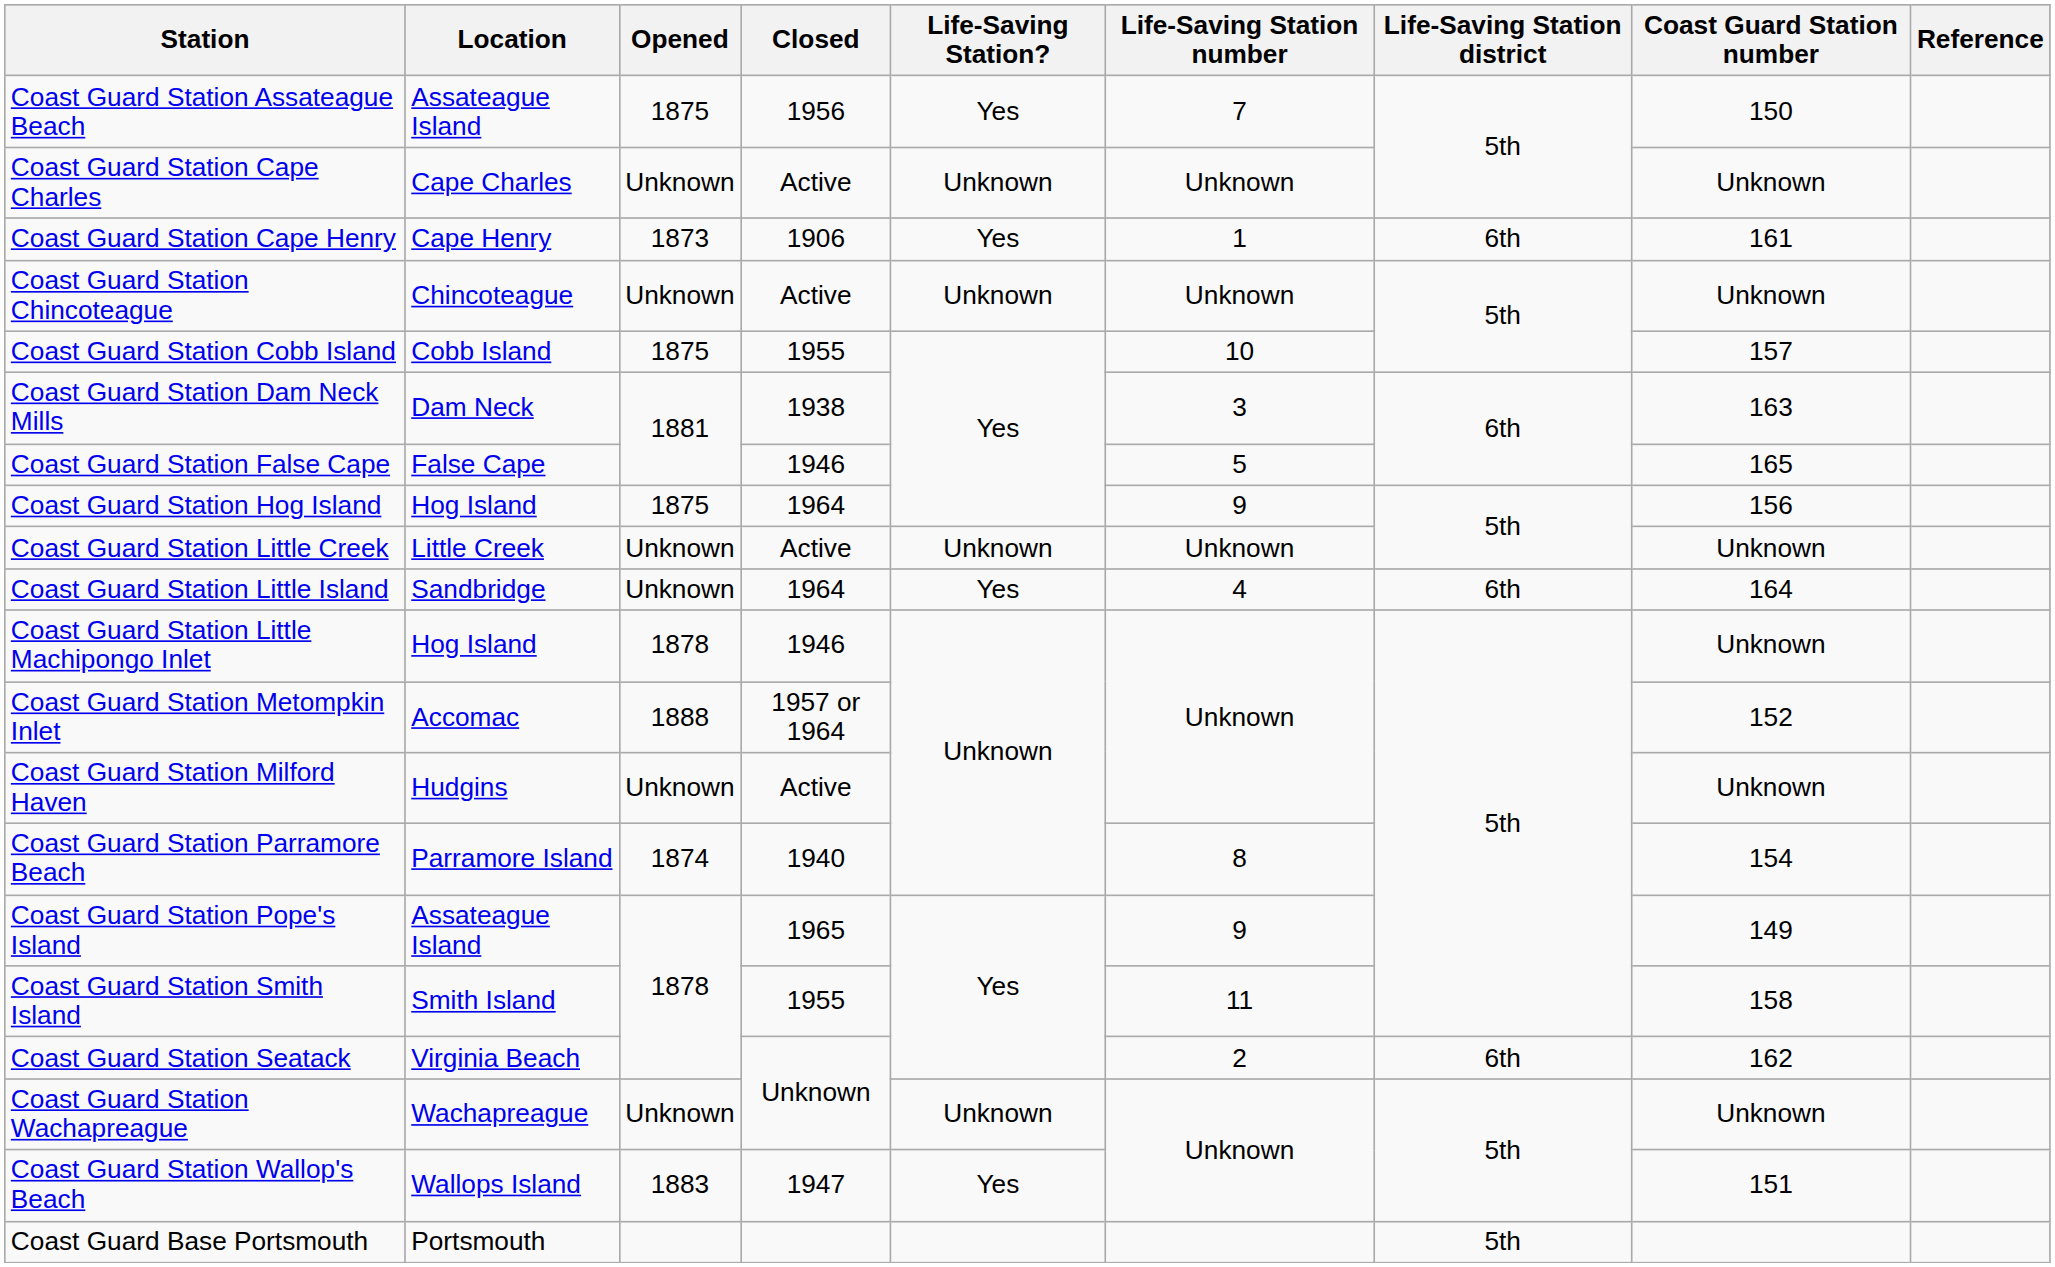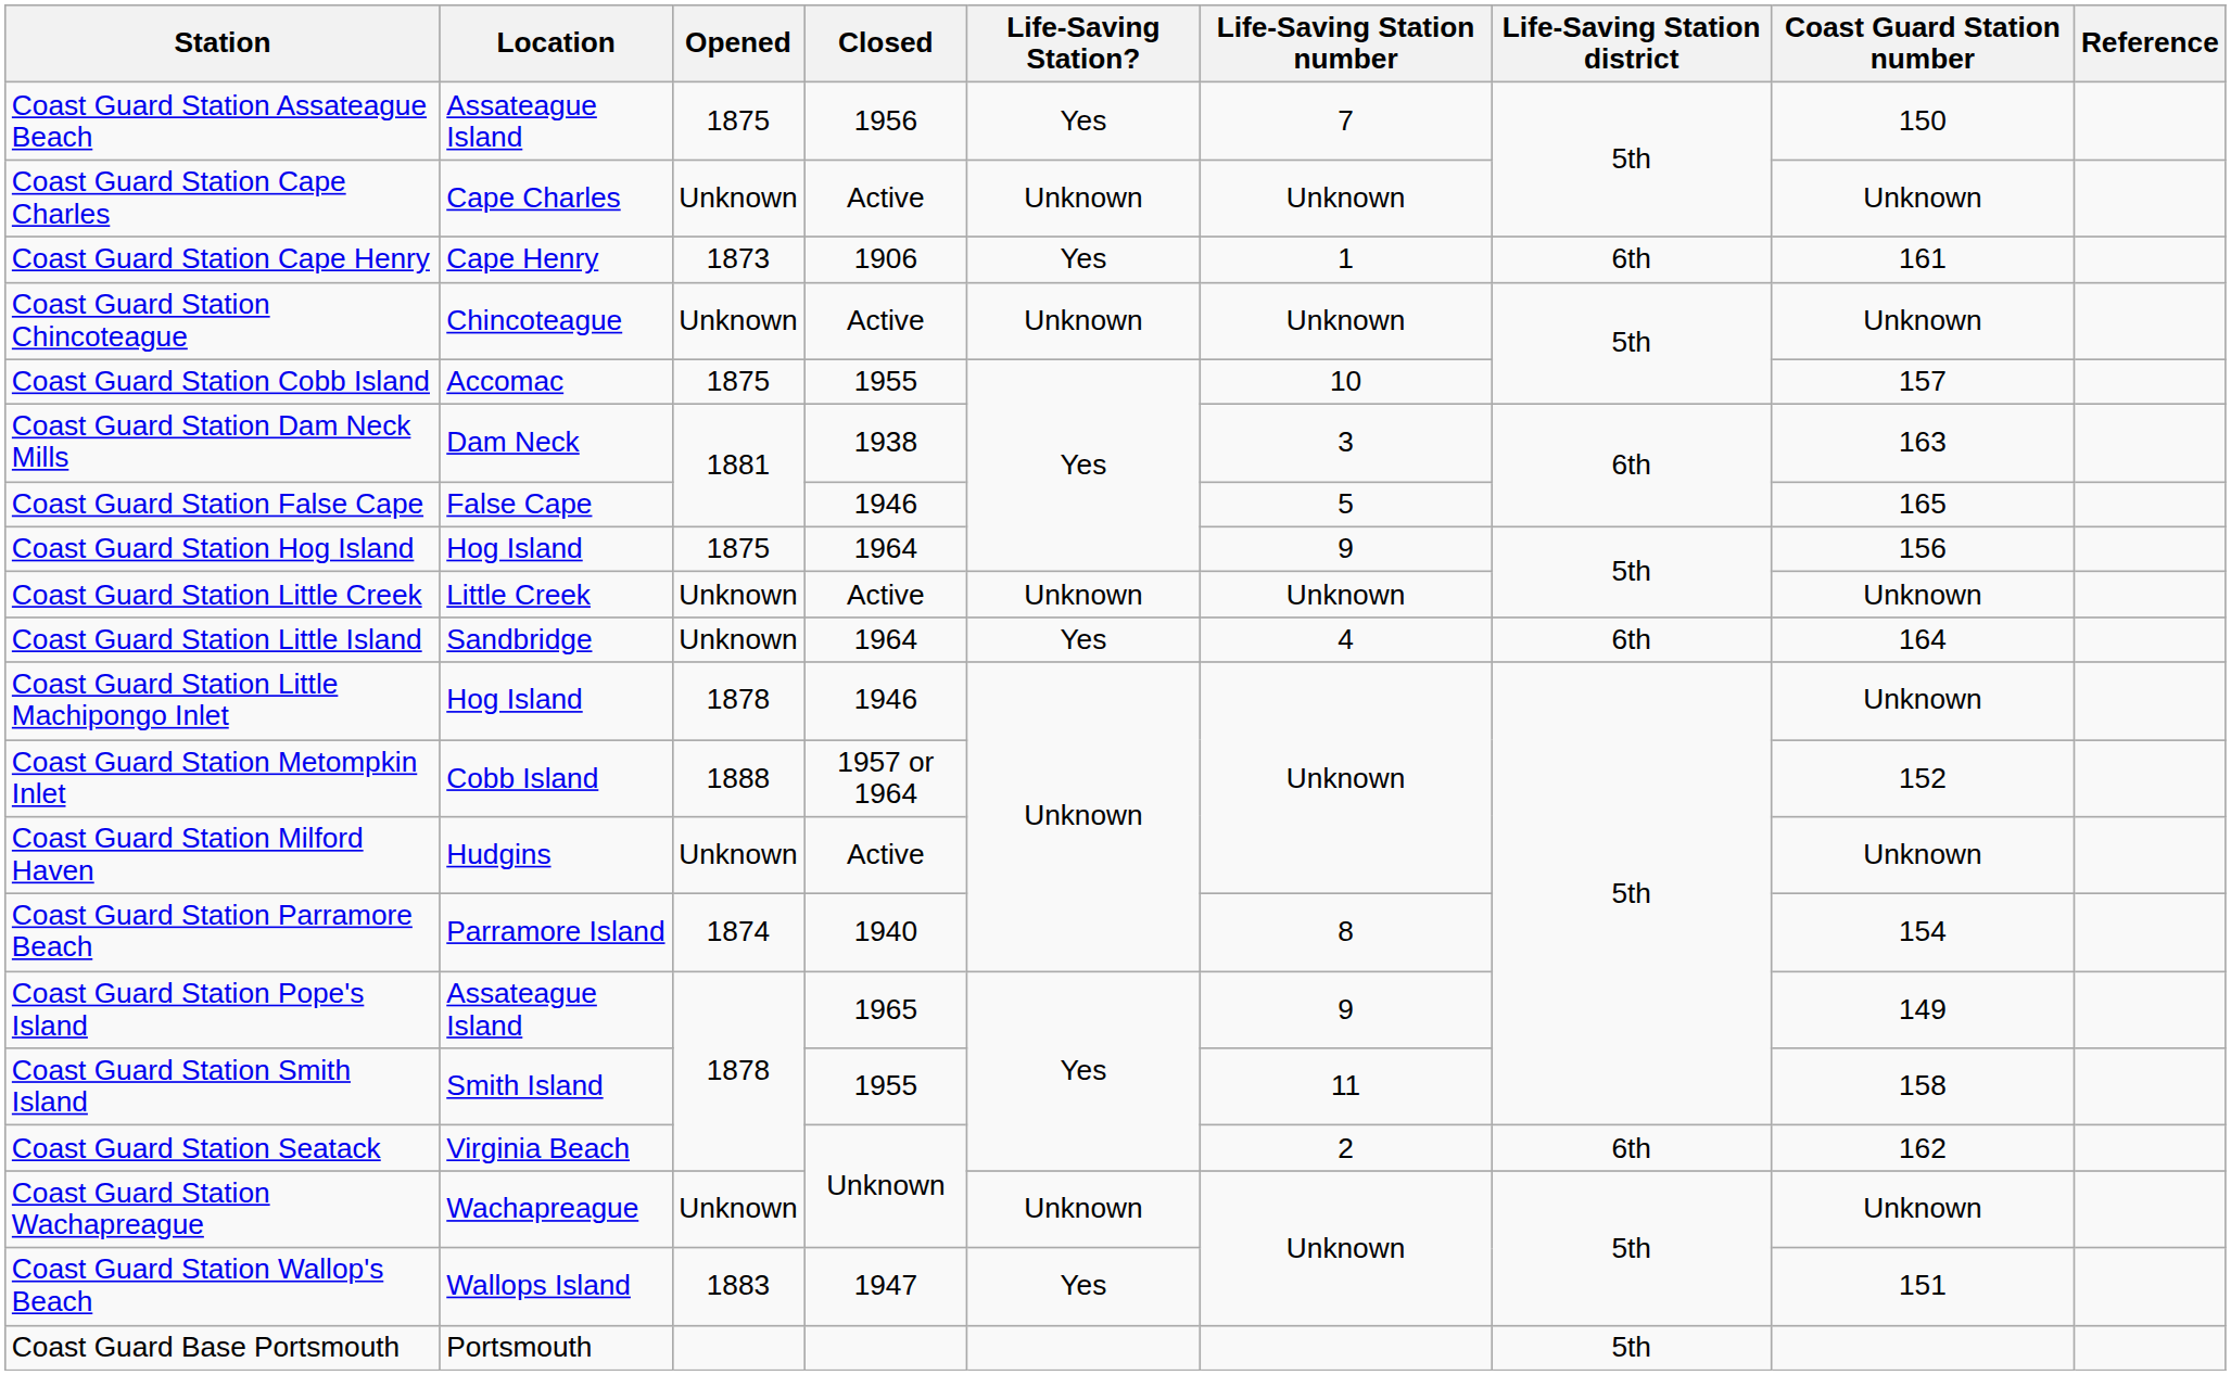Coast Guard Station Cobb Island | Location: Cobb Island -> Accomac
Coast Guard Station Metompkin Inlet | Location: Accomac -> Cobb Island
